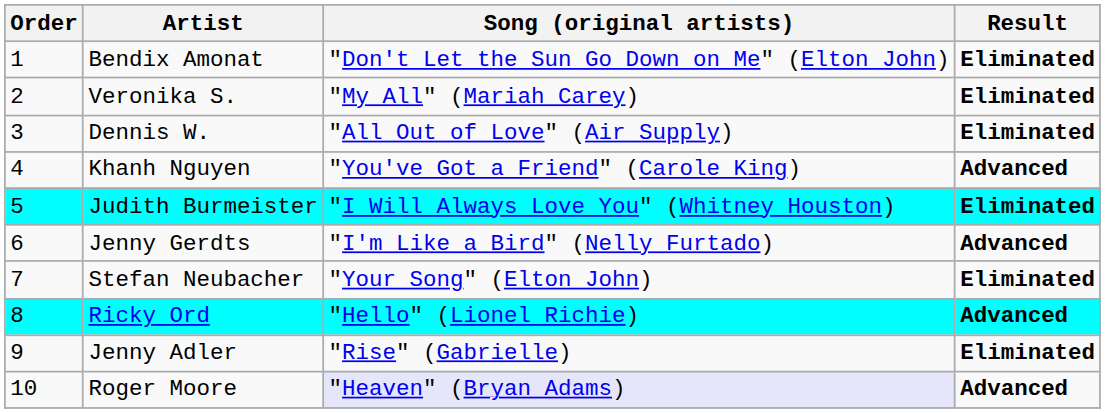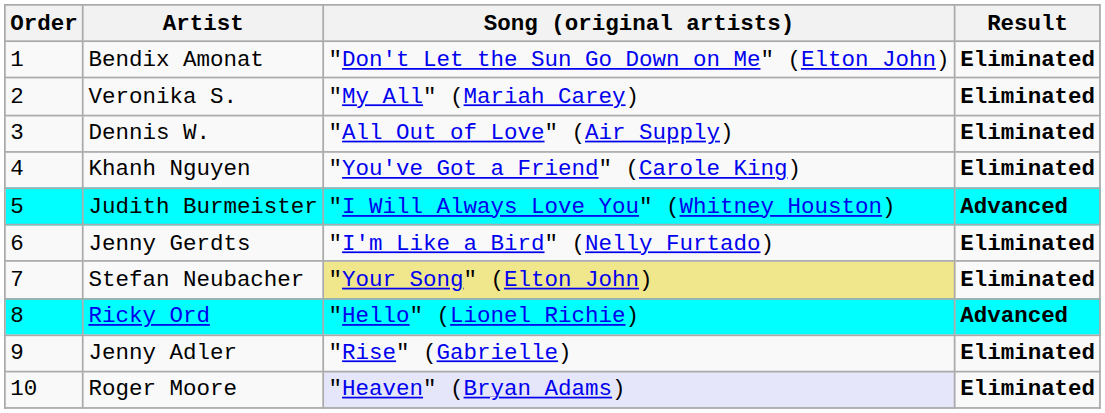Khanh Nguyen | Result: Advanced -> Eliminated
Judith Burmeister | Result: Eliminated -> Advanced
Jenny Gerdts | Result: Advanced -> Eliminated
Stefan Neubacher | Song (original artists): no background -> khaki background
Roger Moore | Result: Advanced -> Eliminated
